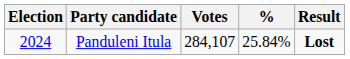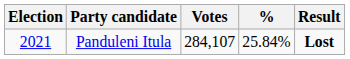Panduleni Itula | Election: 2024 -> 2021
